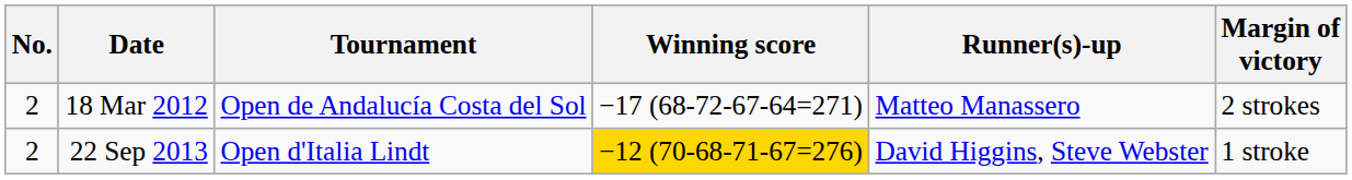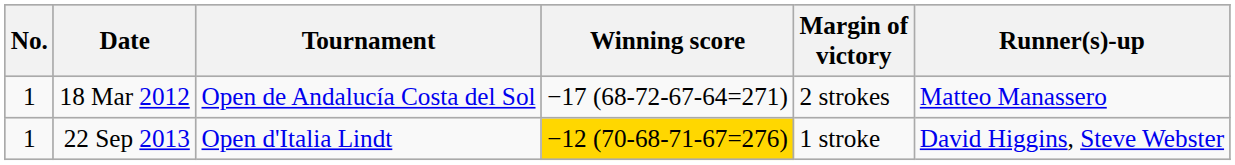columns swapped: Margin of victory <-> Runner(s)-up
18 Mar 2012 | No.: 2 -> 1
22 Sep 2013 | No.: 2 -> 1
